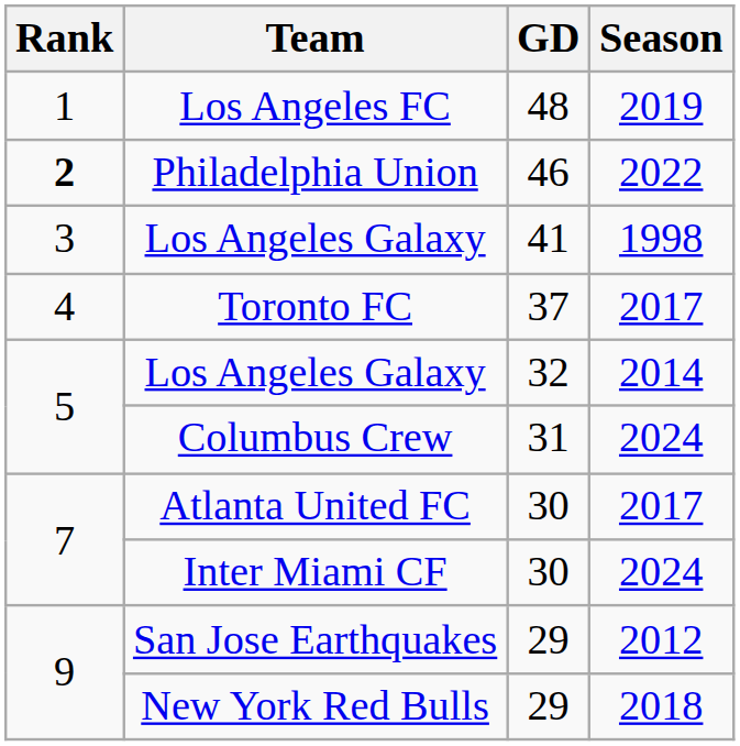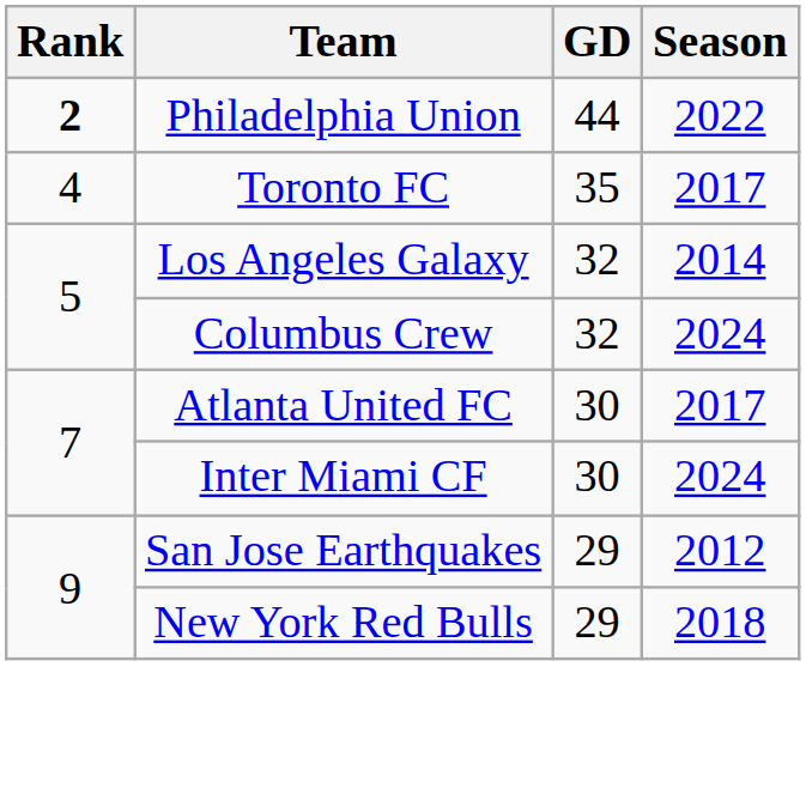- row: 1 | Los Angeles FC | 48 | 2019
Philadelphia Union | GD: 46 -> 44
- row: 3 | Los Angeles Galaxy | 41 | 1998
Toronto FC | GD: 37 -> 35
Columbus Crew | GD: 31 -> 32
